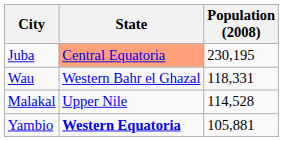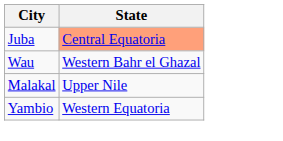- column: Population (2008) | 230,195 | 118,331 | 114,528 | 105,881
Yambio | State: bold -> normal
